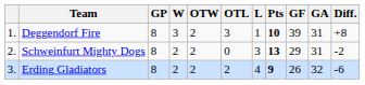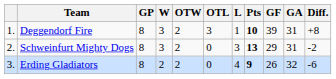Schweinfurt Mighty Dogs | W: 2 -> 3
Erding Gladiators | OTL: 2 -> 0
